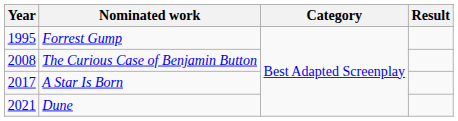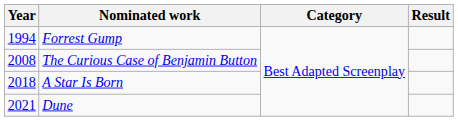Forrest Gump | Year: 1995 -> 1994
A Star Is Born | Year: 2017 -> 2018
